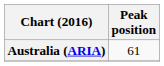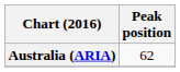Australia (ARIA) | Peak position: 61 -> 62
